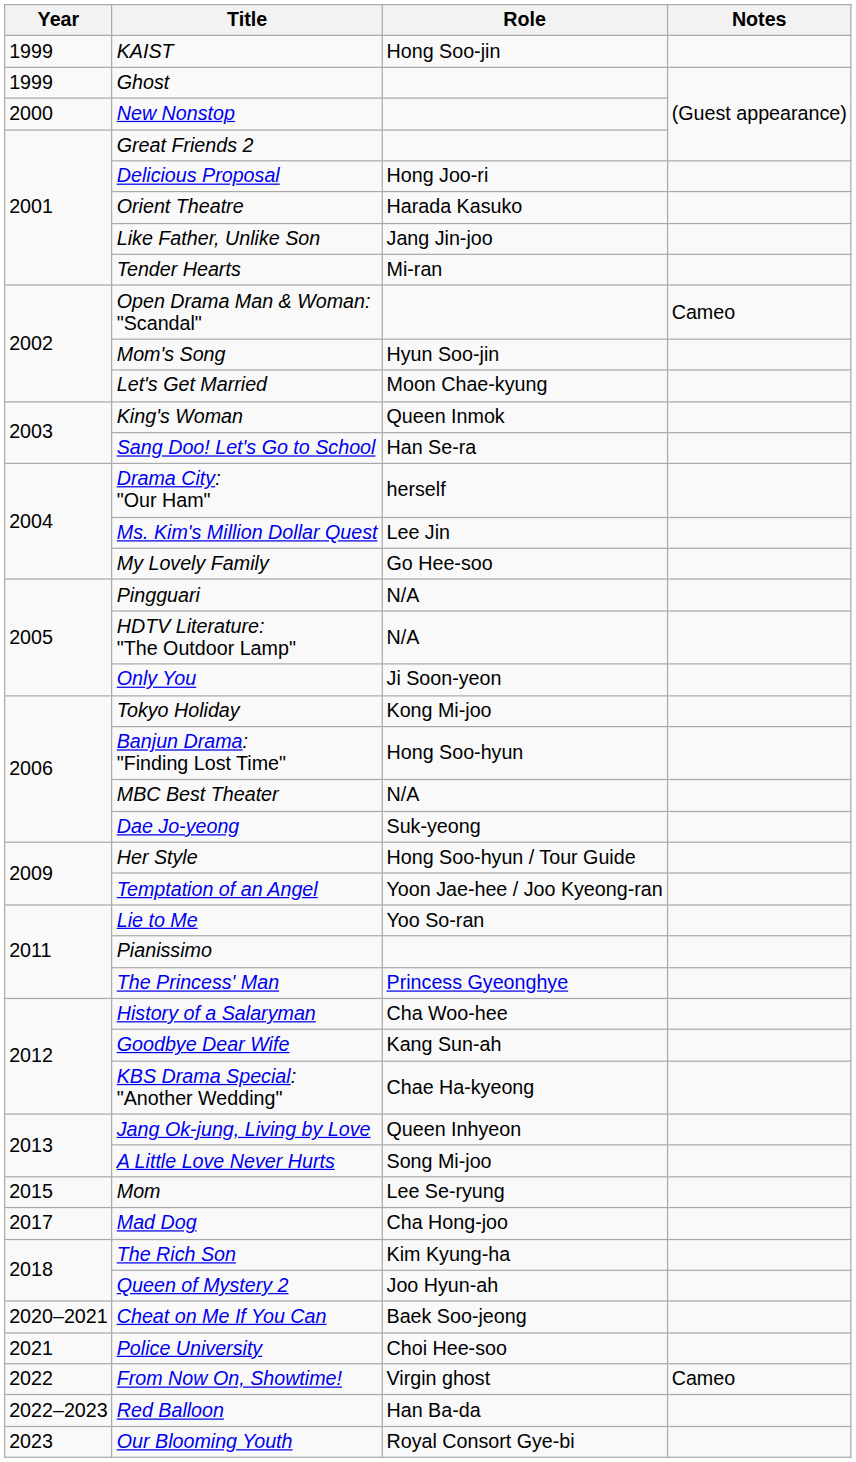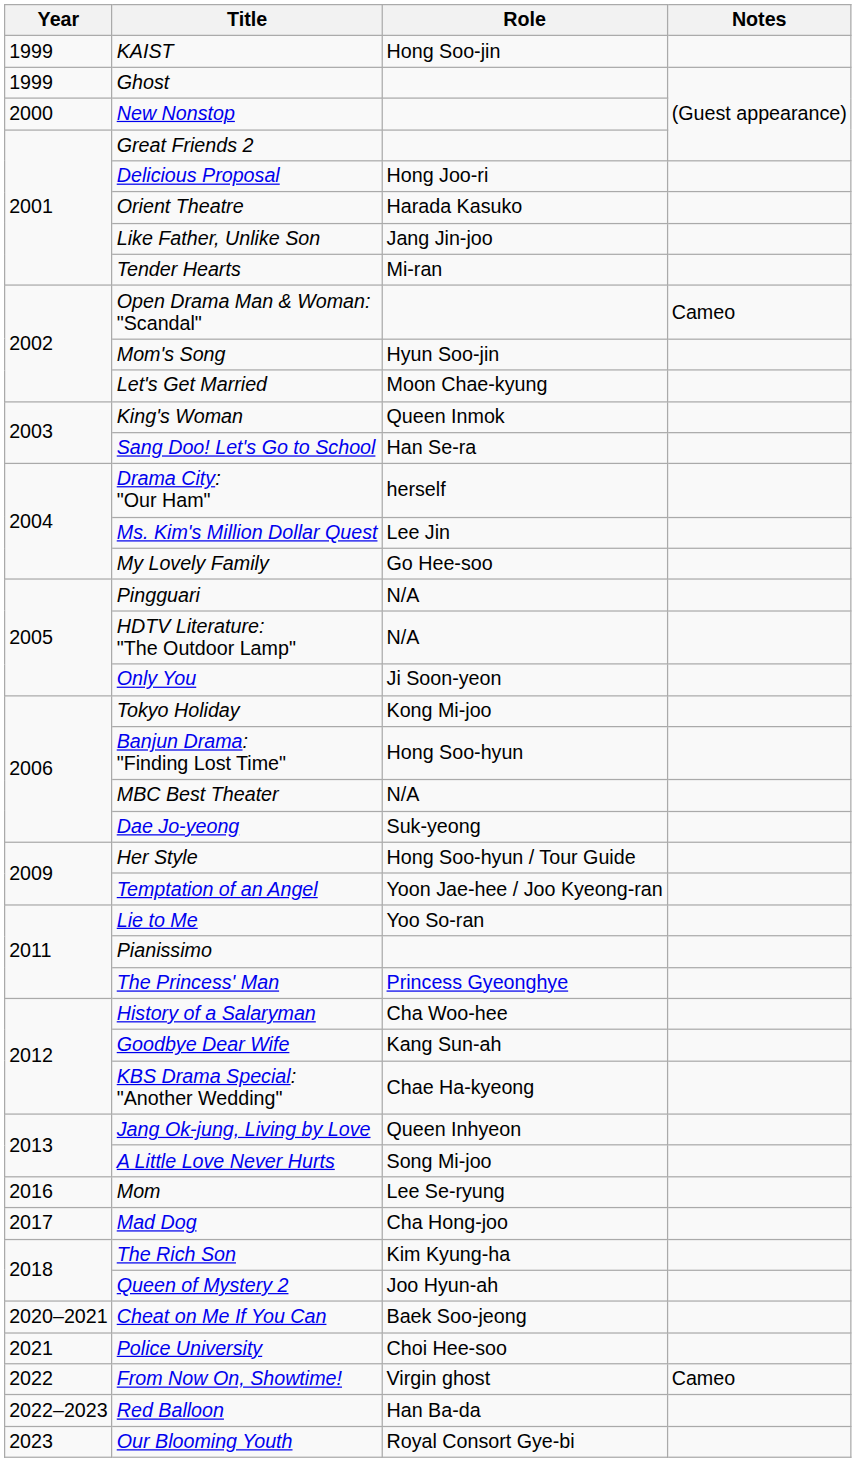Mom | Year: 2015 -> 2016
